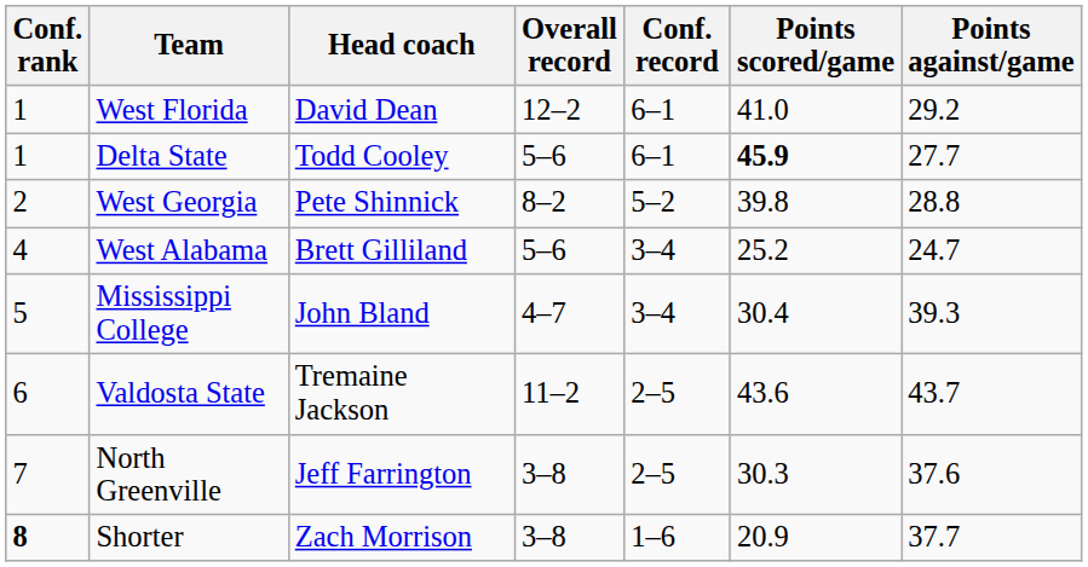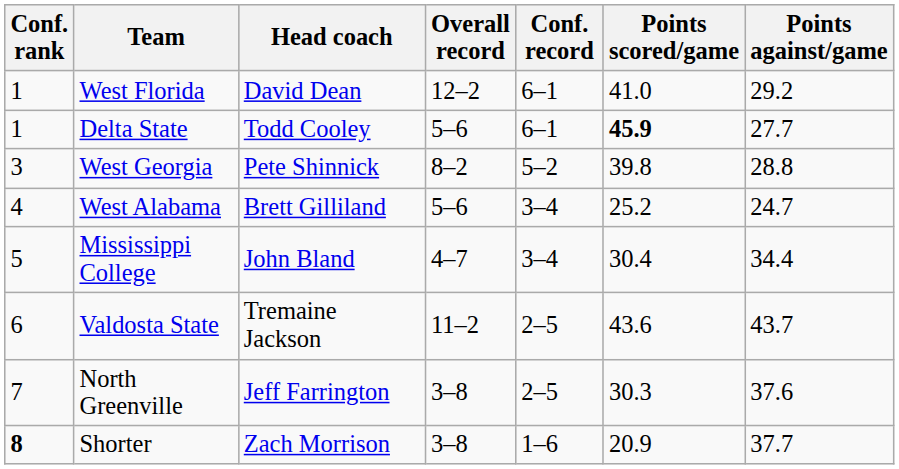West Georgia | Conf. rank: 2 -> 3
Mississippi College | Points against/game: 39.3 -> 34.4
